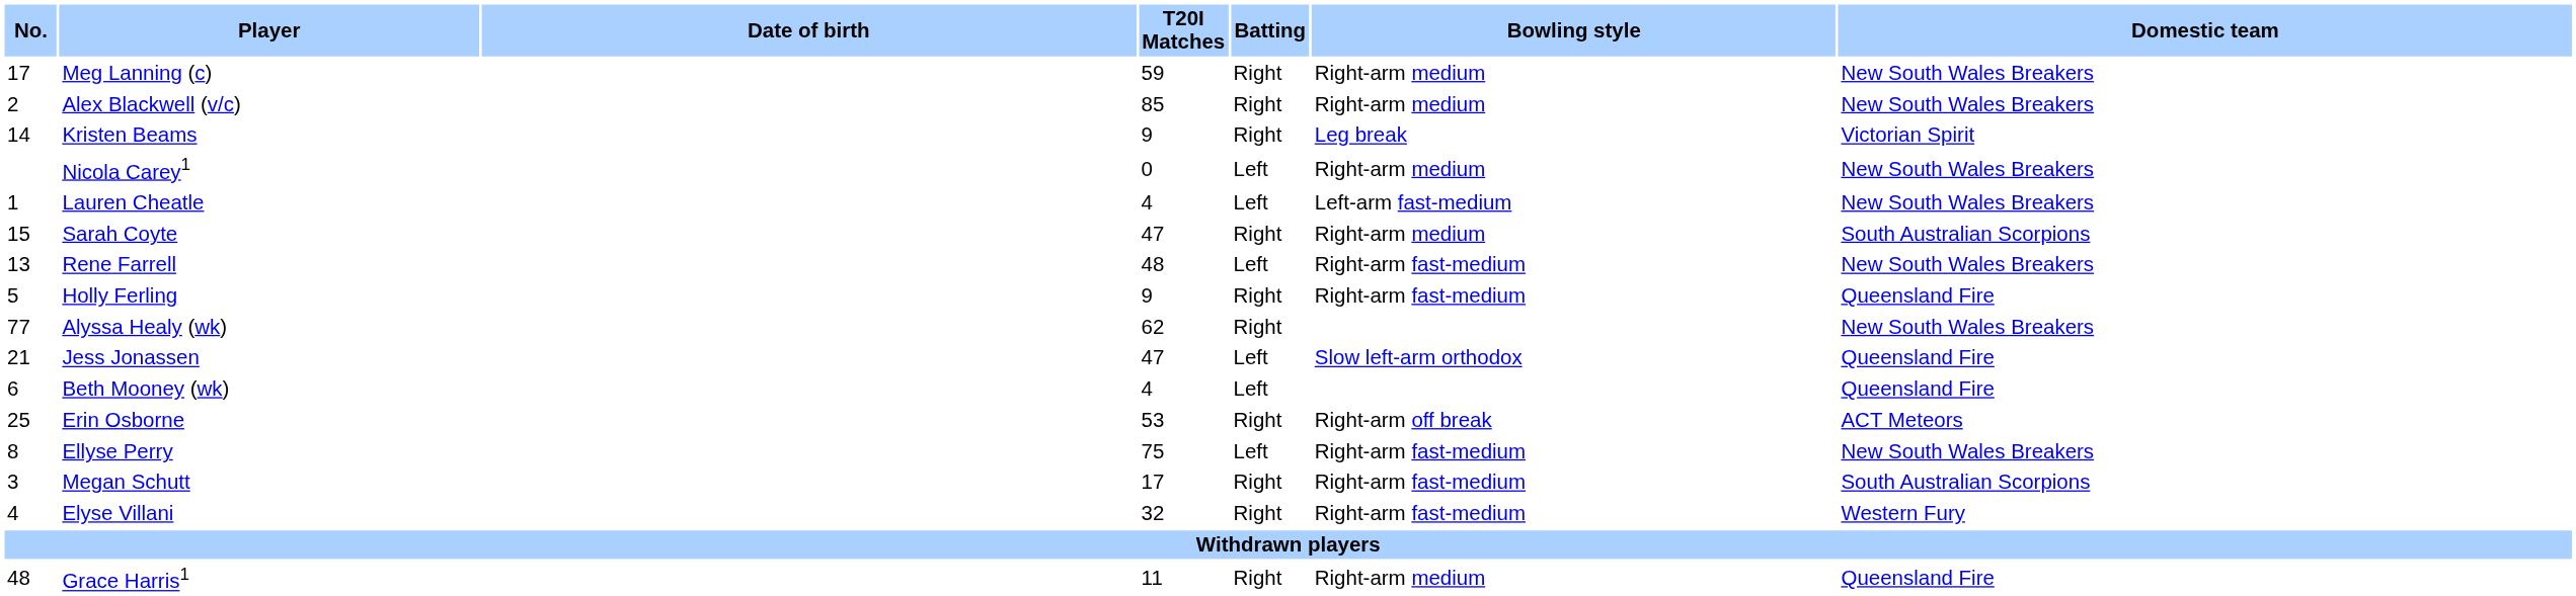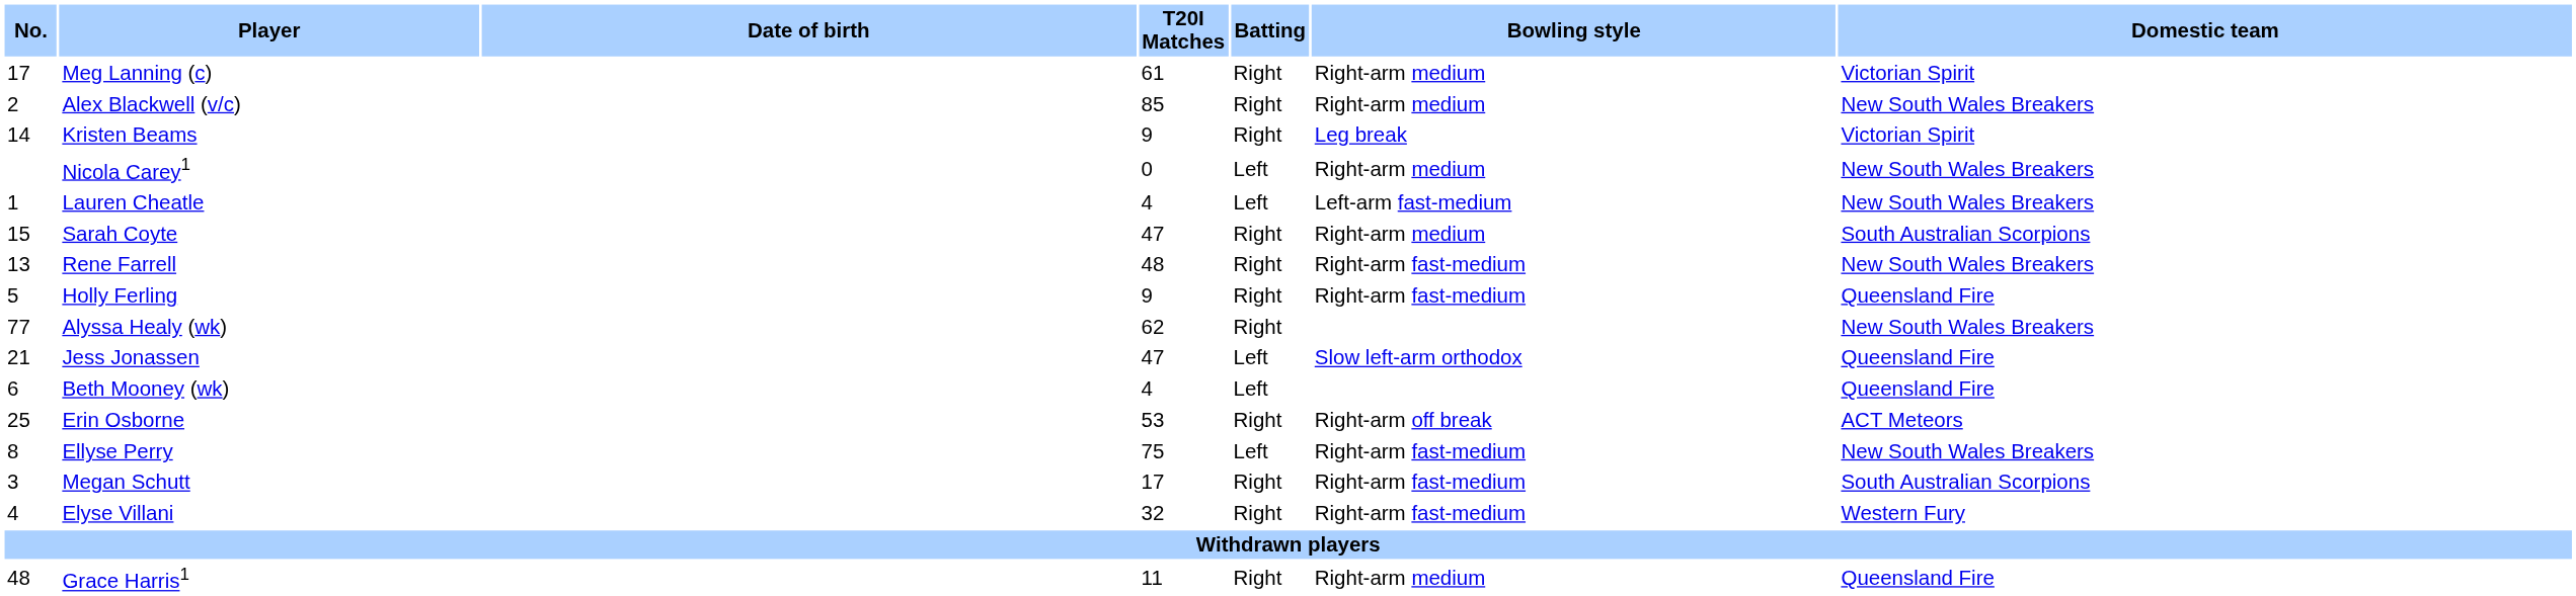Meg Lanning (c) | T20I Matches: 59 -> 61
Meg Lanning (c) | Domestic team: New South Wales Breakers -> Victorian Spirit
Rene Farrell | Batting: Left -> Right
